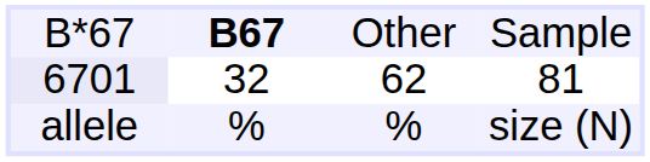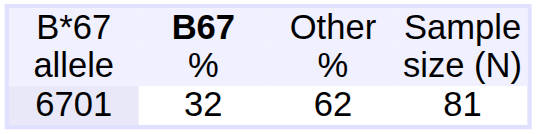rows swapped: allele <-> 6701
